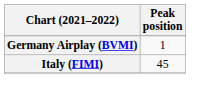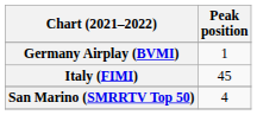+ row: San Marino (SMRRTV Top 50) | 4
